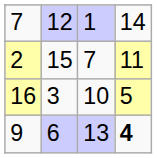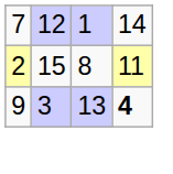2 | column 3: 7 -> 8
- row: 16 | 3 | 10 | 5
9 | column 2: 6 -> 3
